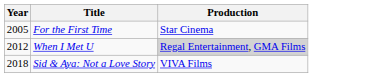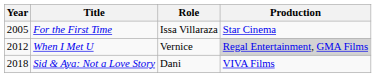+ column: Role | Issa Villaraza | Vernice | Dani
